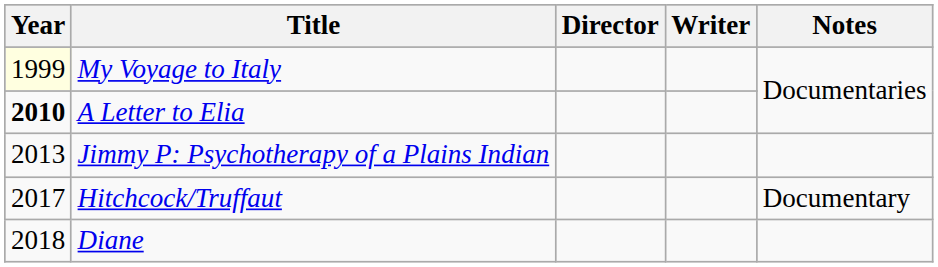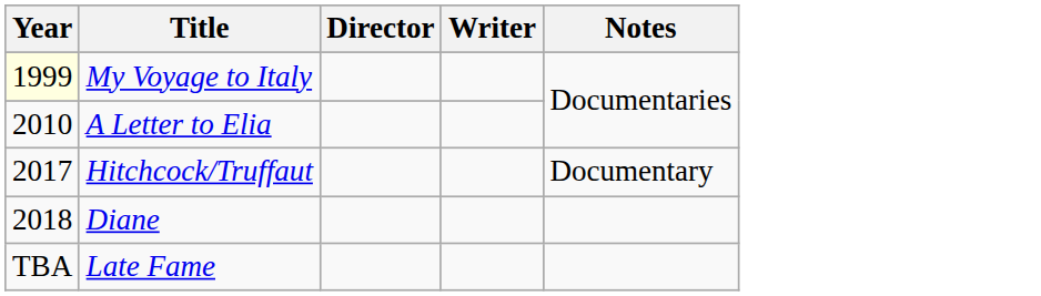A Letter to Elia | Year: bold -> normal
- row: 2013 | Jimmy P: Psychotherapy of a Plains Indian
+ row: TBA | Late Fame
